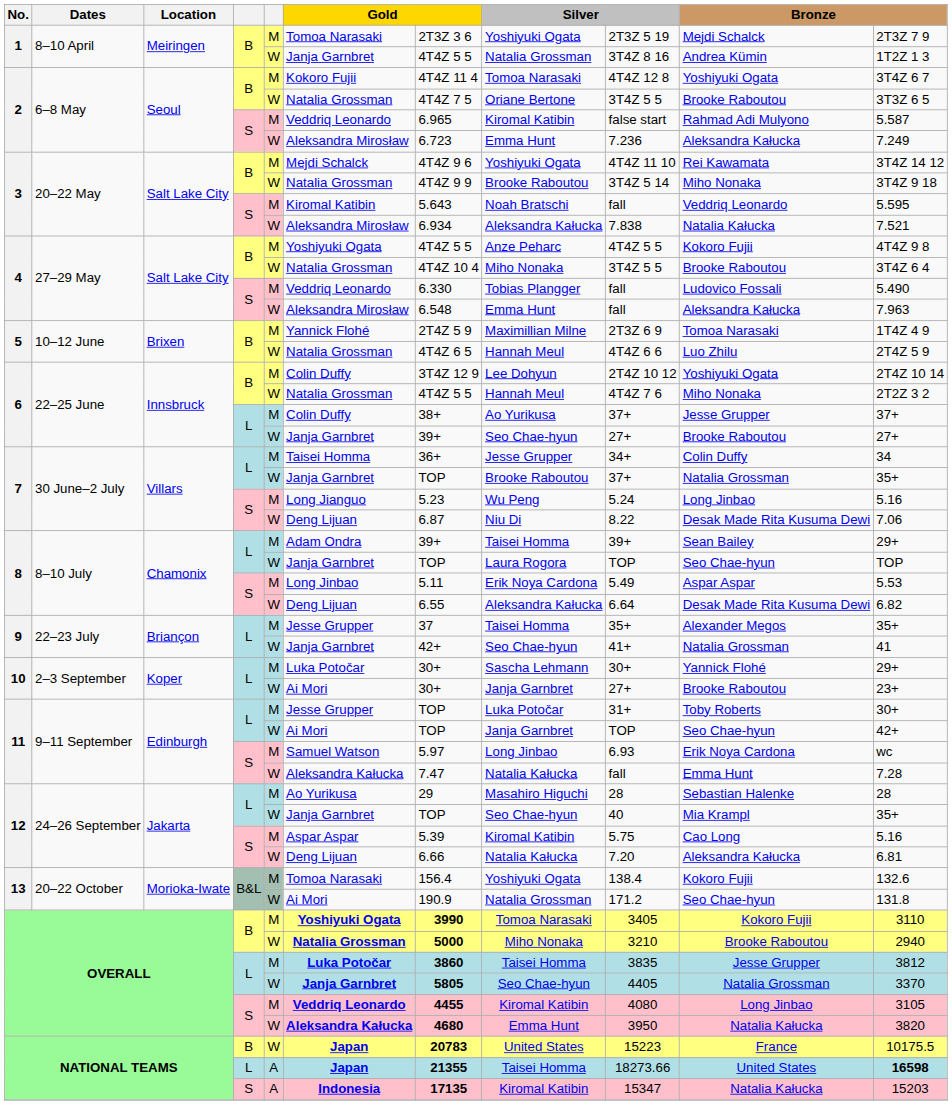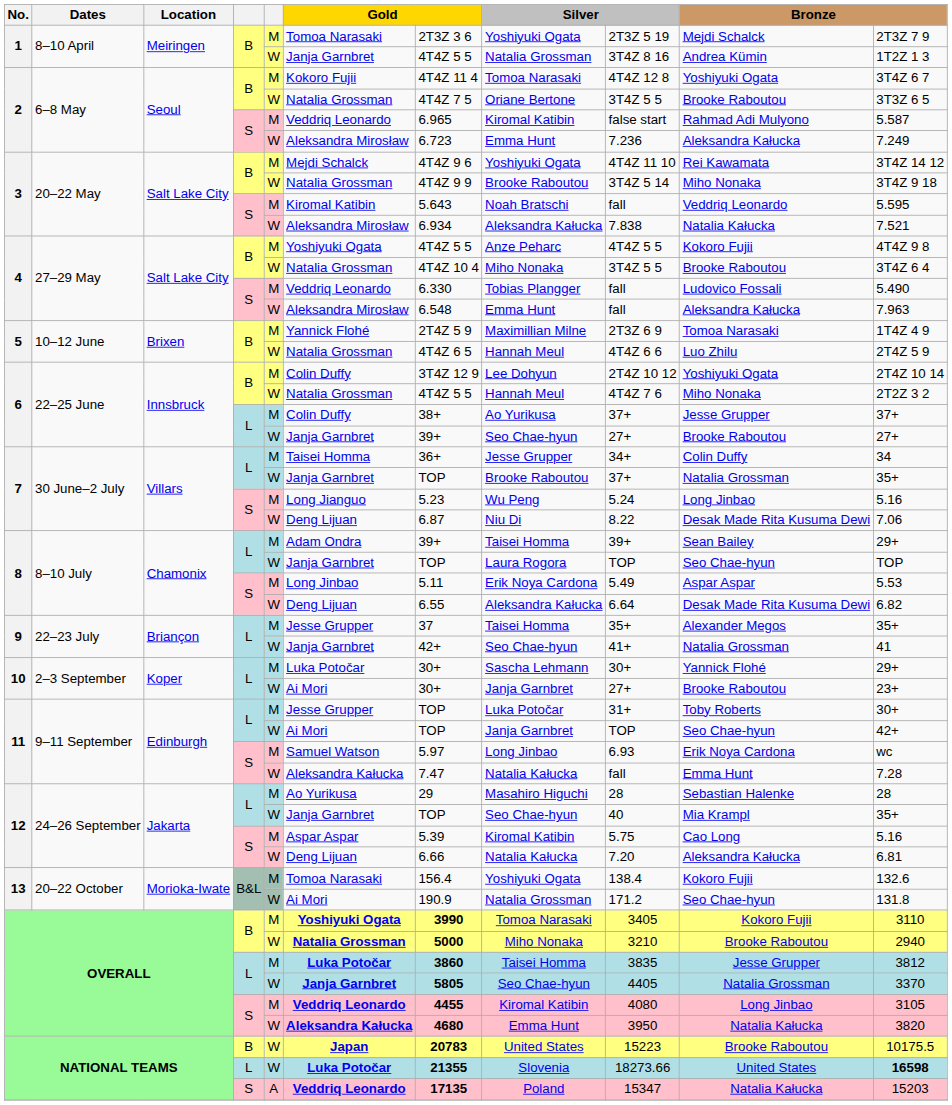NATIONAL TEAMS / B | column 10: France -> Brooke Raboutou
NATIONAL TEAMS / L | column 5: A -> W
NATIONAL TEAMS / L | column 6: Japan -> Luka Potočar
NATIONAL TEAMS / L | column 8: Taisei Homma -> Slovenia
NATIONAL TEAMS / S | column 6: Indonesia -> Veddriq Leonardo
NATIONAL TEAMS / S | column 8: Kiromal Katibin -> Poland
